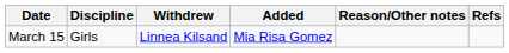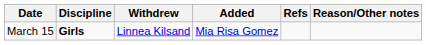columns swapped: Reason/Other notes <-> Refs
March 15 | Discipline: normal -> bold
